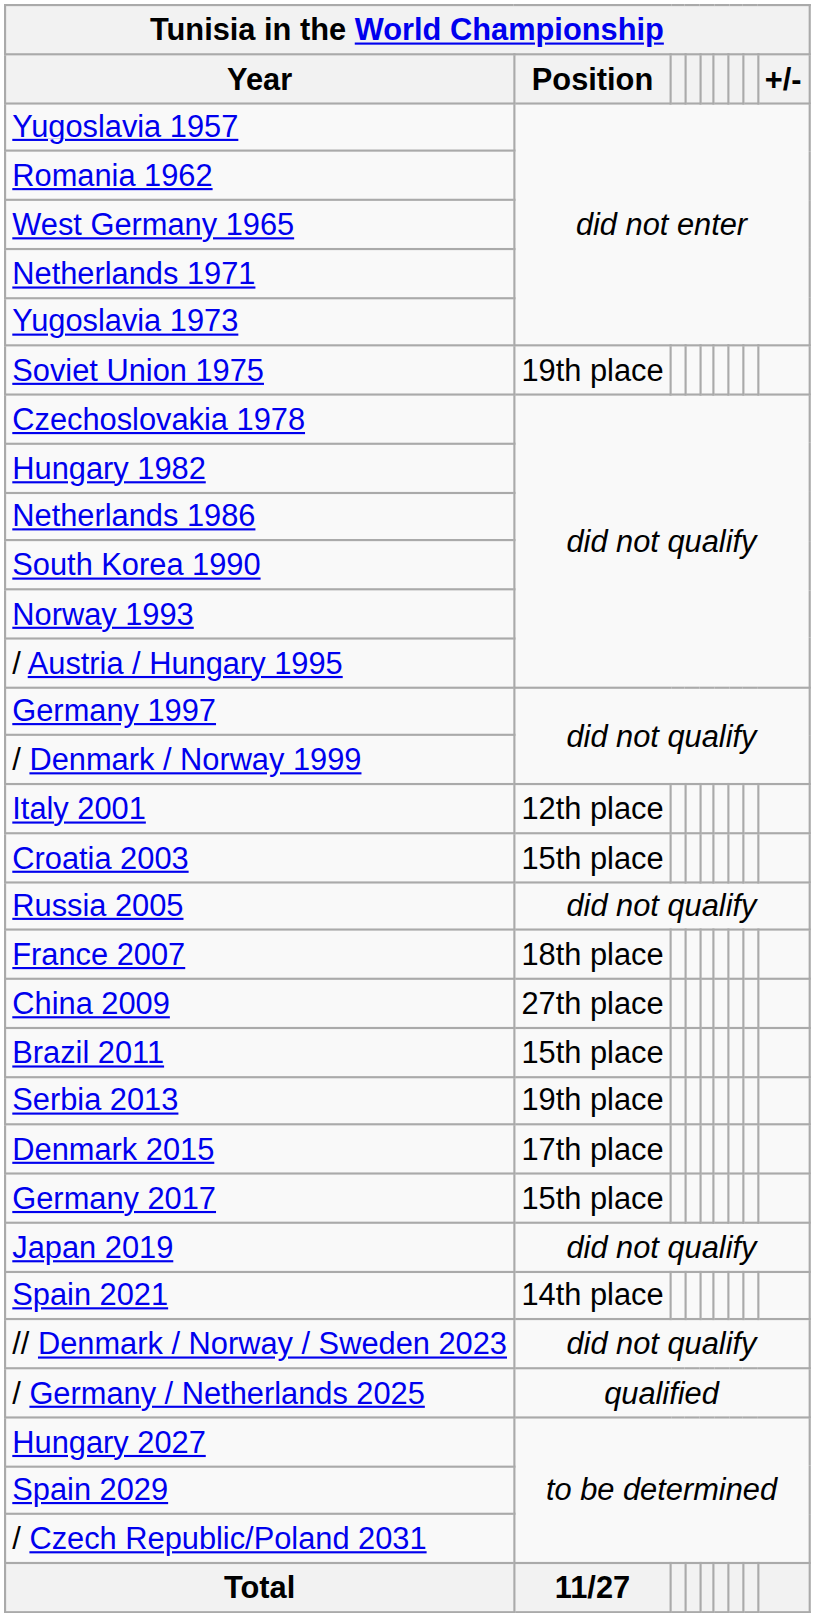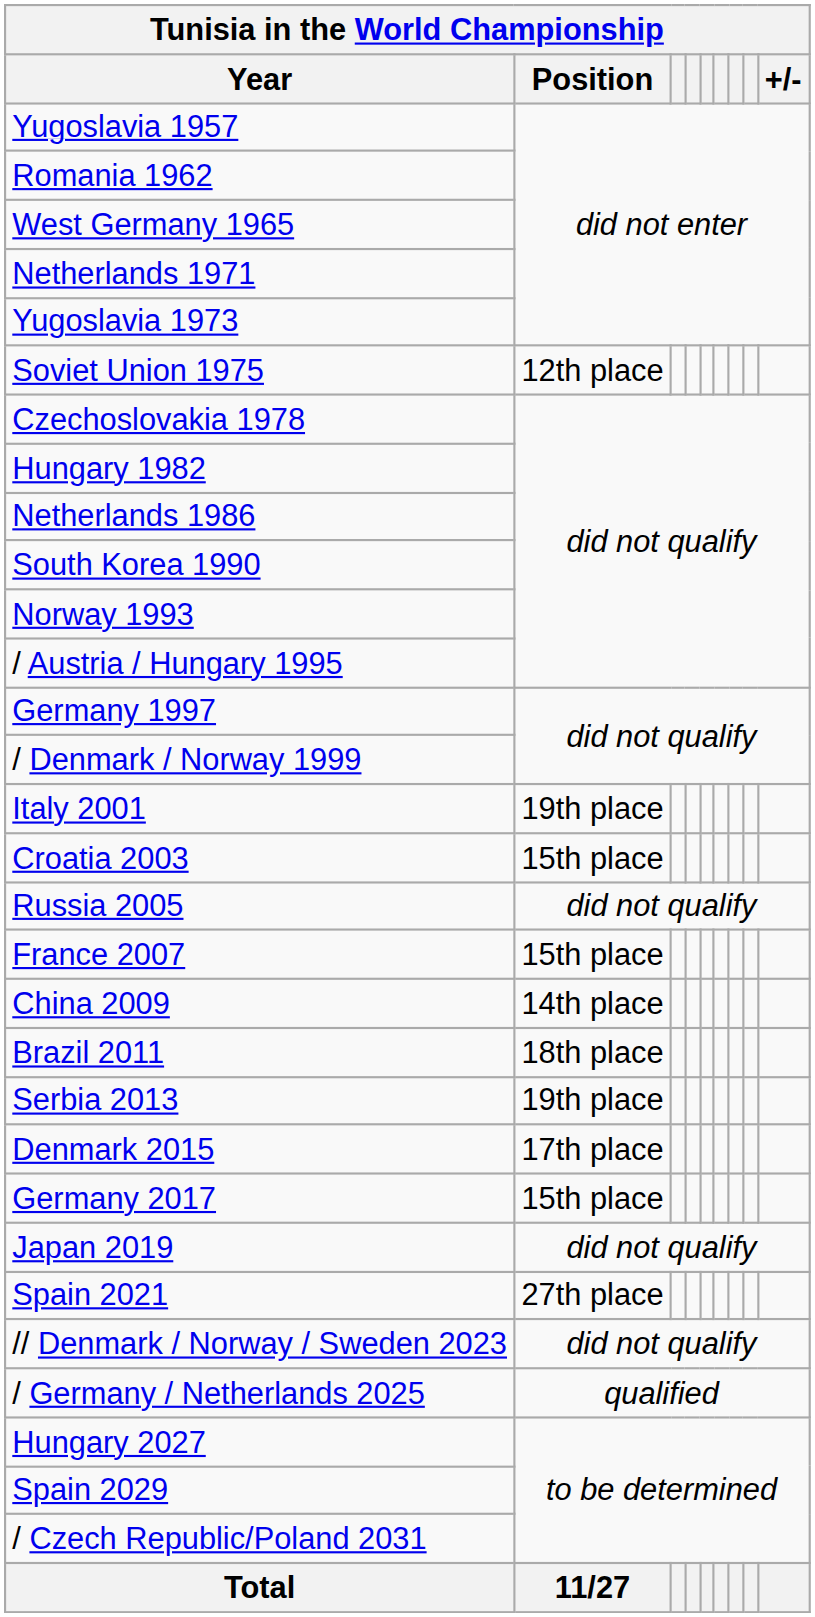Soviet Union 1975 | Position: 19th place -> 12th place
Italy 2001 | Position: 12th place -> 19th place
France 2007 | Position: 18th place -> 15th place
China 2009 | Position: 27th place -> 14th place
Brazil 2011 | Position: 15th place -> 18th place
Spain 2021 | Position: 14th place -> 27th place
